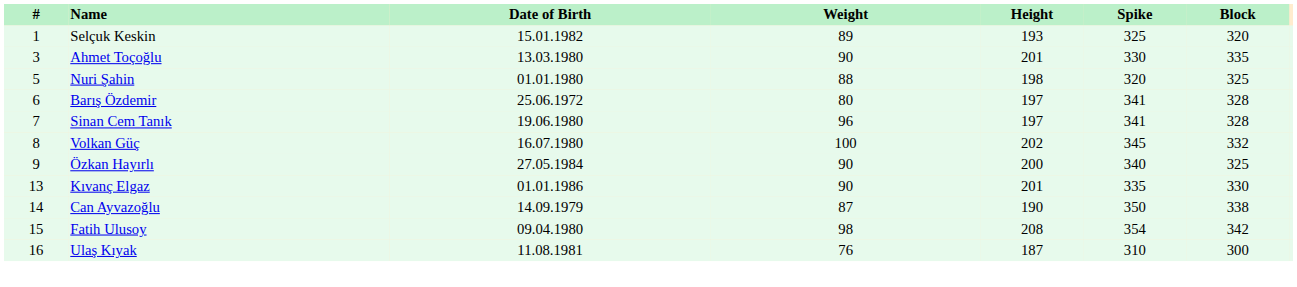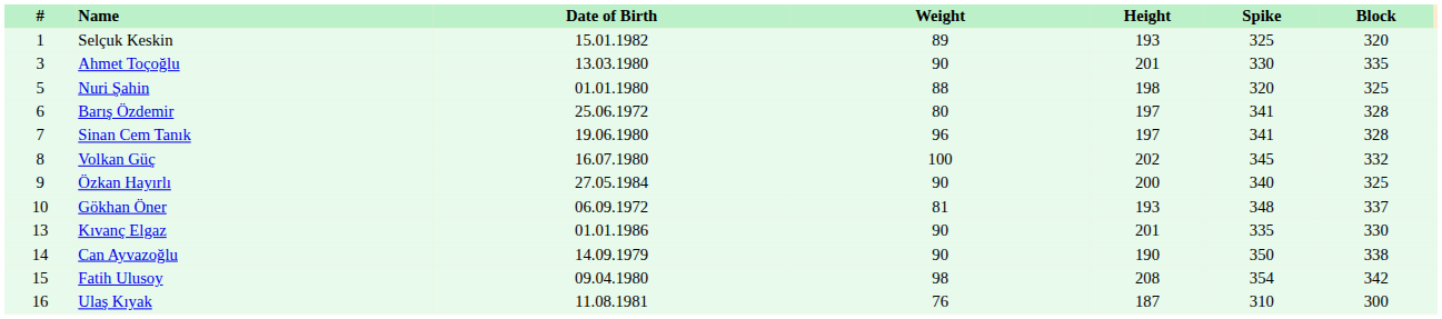+ row: 10 | Gökhan Öner | 06.09.1972 | 81 | 193 | 348 | 337
Can Ayvazoğlu | Weight: 87 -> 90
